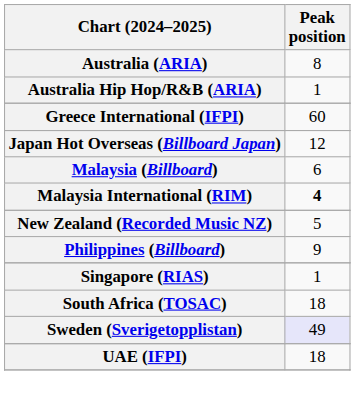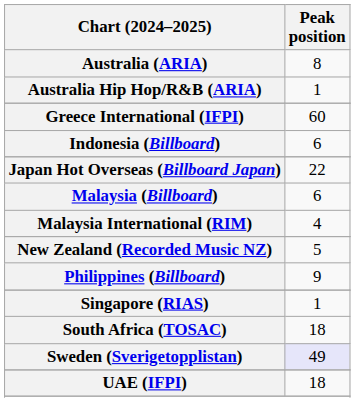+ row: Indonesia (Billboard) | 6
Japan Hot Overseas (Billboard Japan) | Peak position: 12 -> 22
Malaysia International (RIM) | Peak position: bold -> normal
